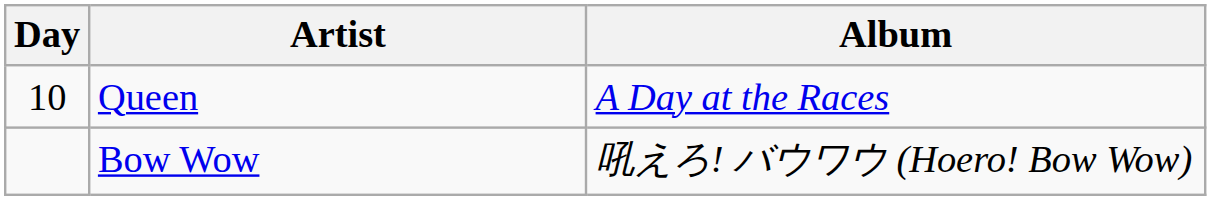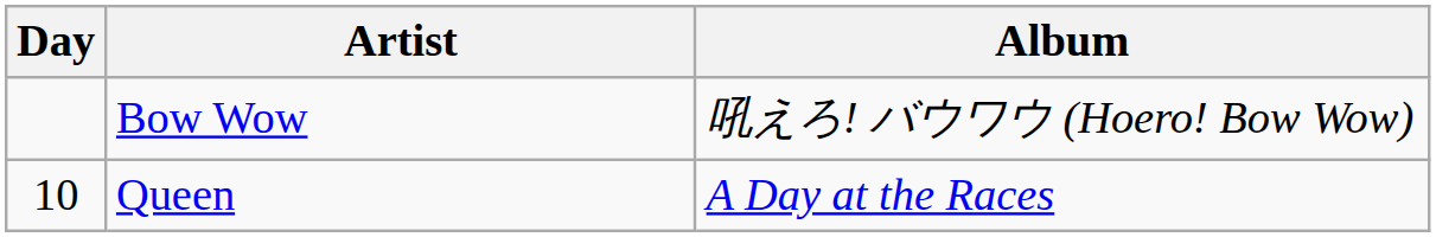rows swapped: Queen <-> Bow Wow
